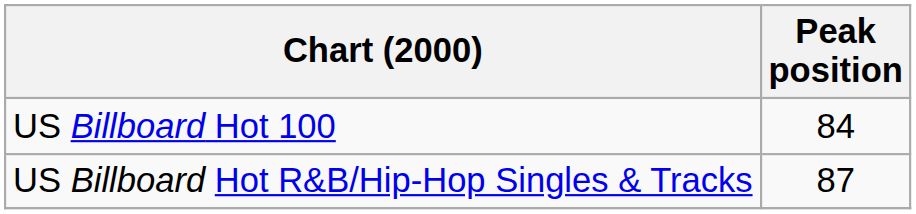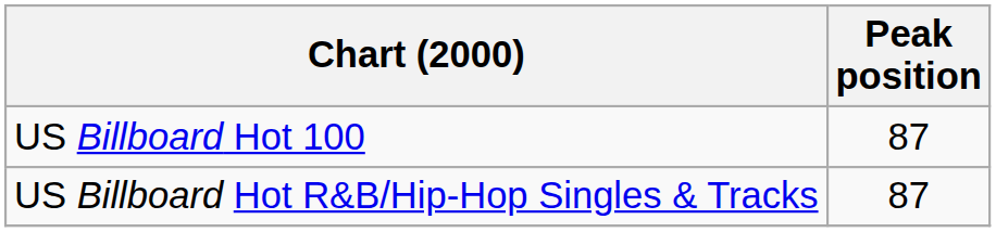US Billboard Hot 100 | Peak position: 84 -> 87
